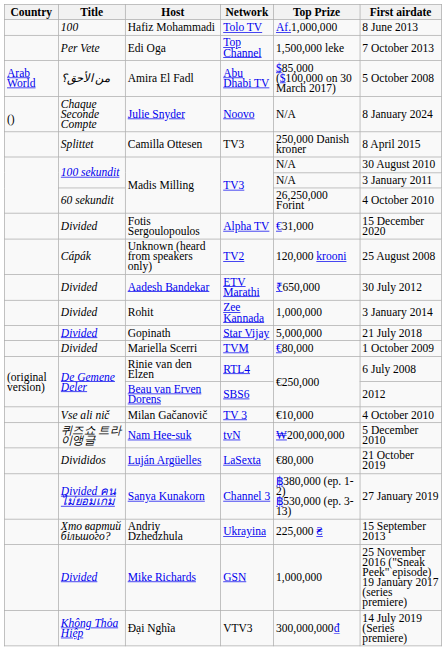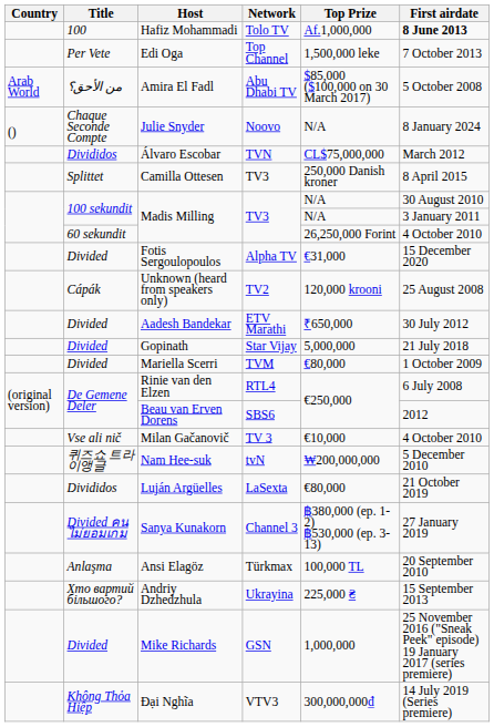Hafiz Mohammadi | First airdate: normal -> bold
+ row: Divididos | Álvaro Escobar | TVN | CL$75,000,000 | March 2012
- row: Divided | Rohit | Zee Kannada | 1,000,000 | 3 January 2014
+ row: Anlaşma | Ansi Elagöz | Türkmax | 100,000 TL | 20 September 2010
